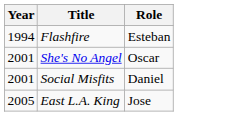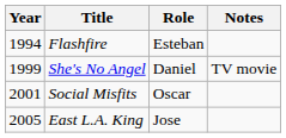+ column: Notes | TV movie
She's No Angel | Year: 2001 -> 1999
She's No Angel | Role: Oscar -> Daniel
Social Misfits | Role: Daniel -> Oscar
